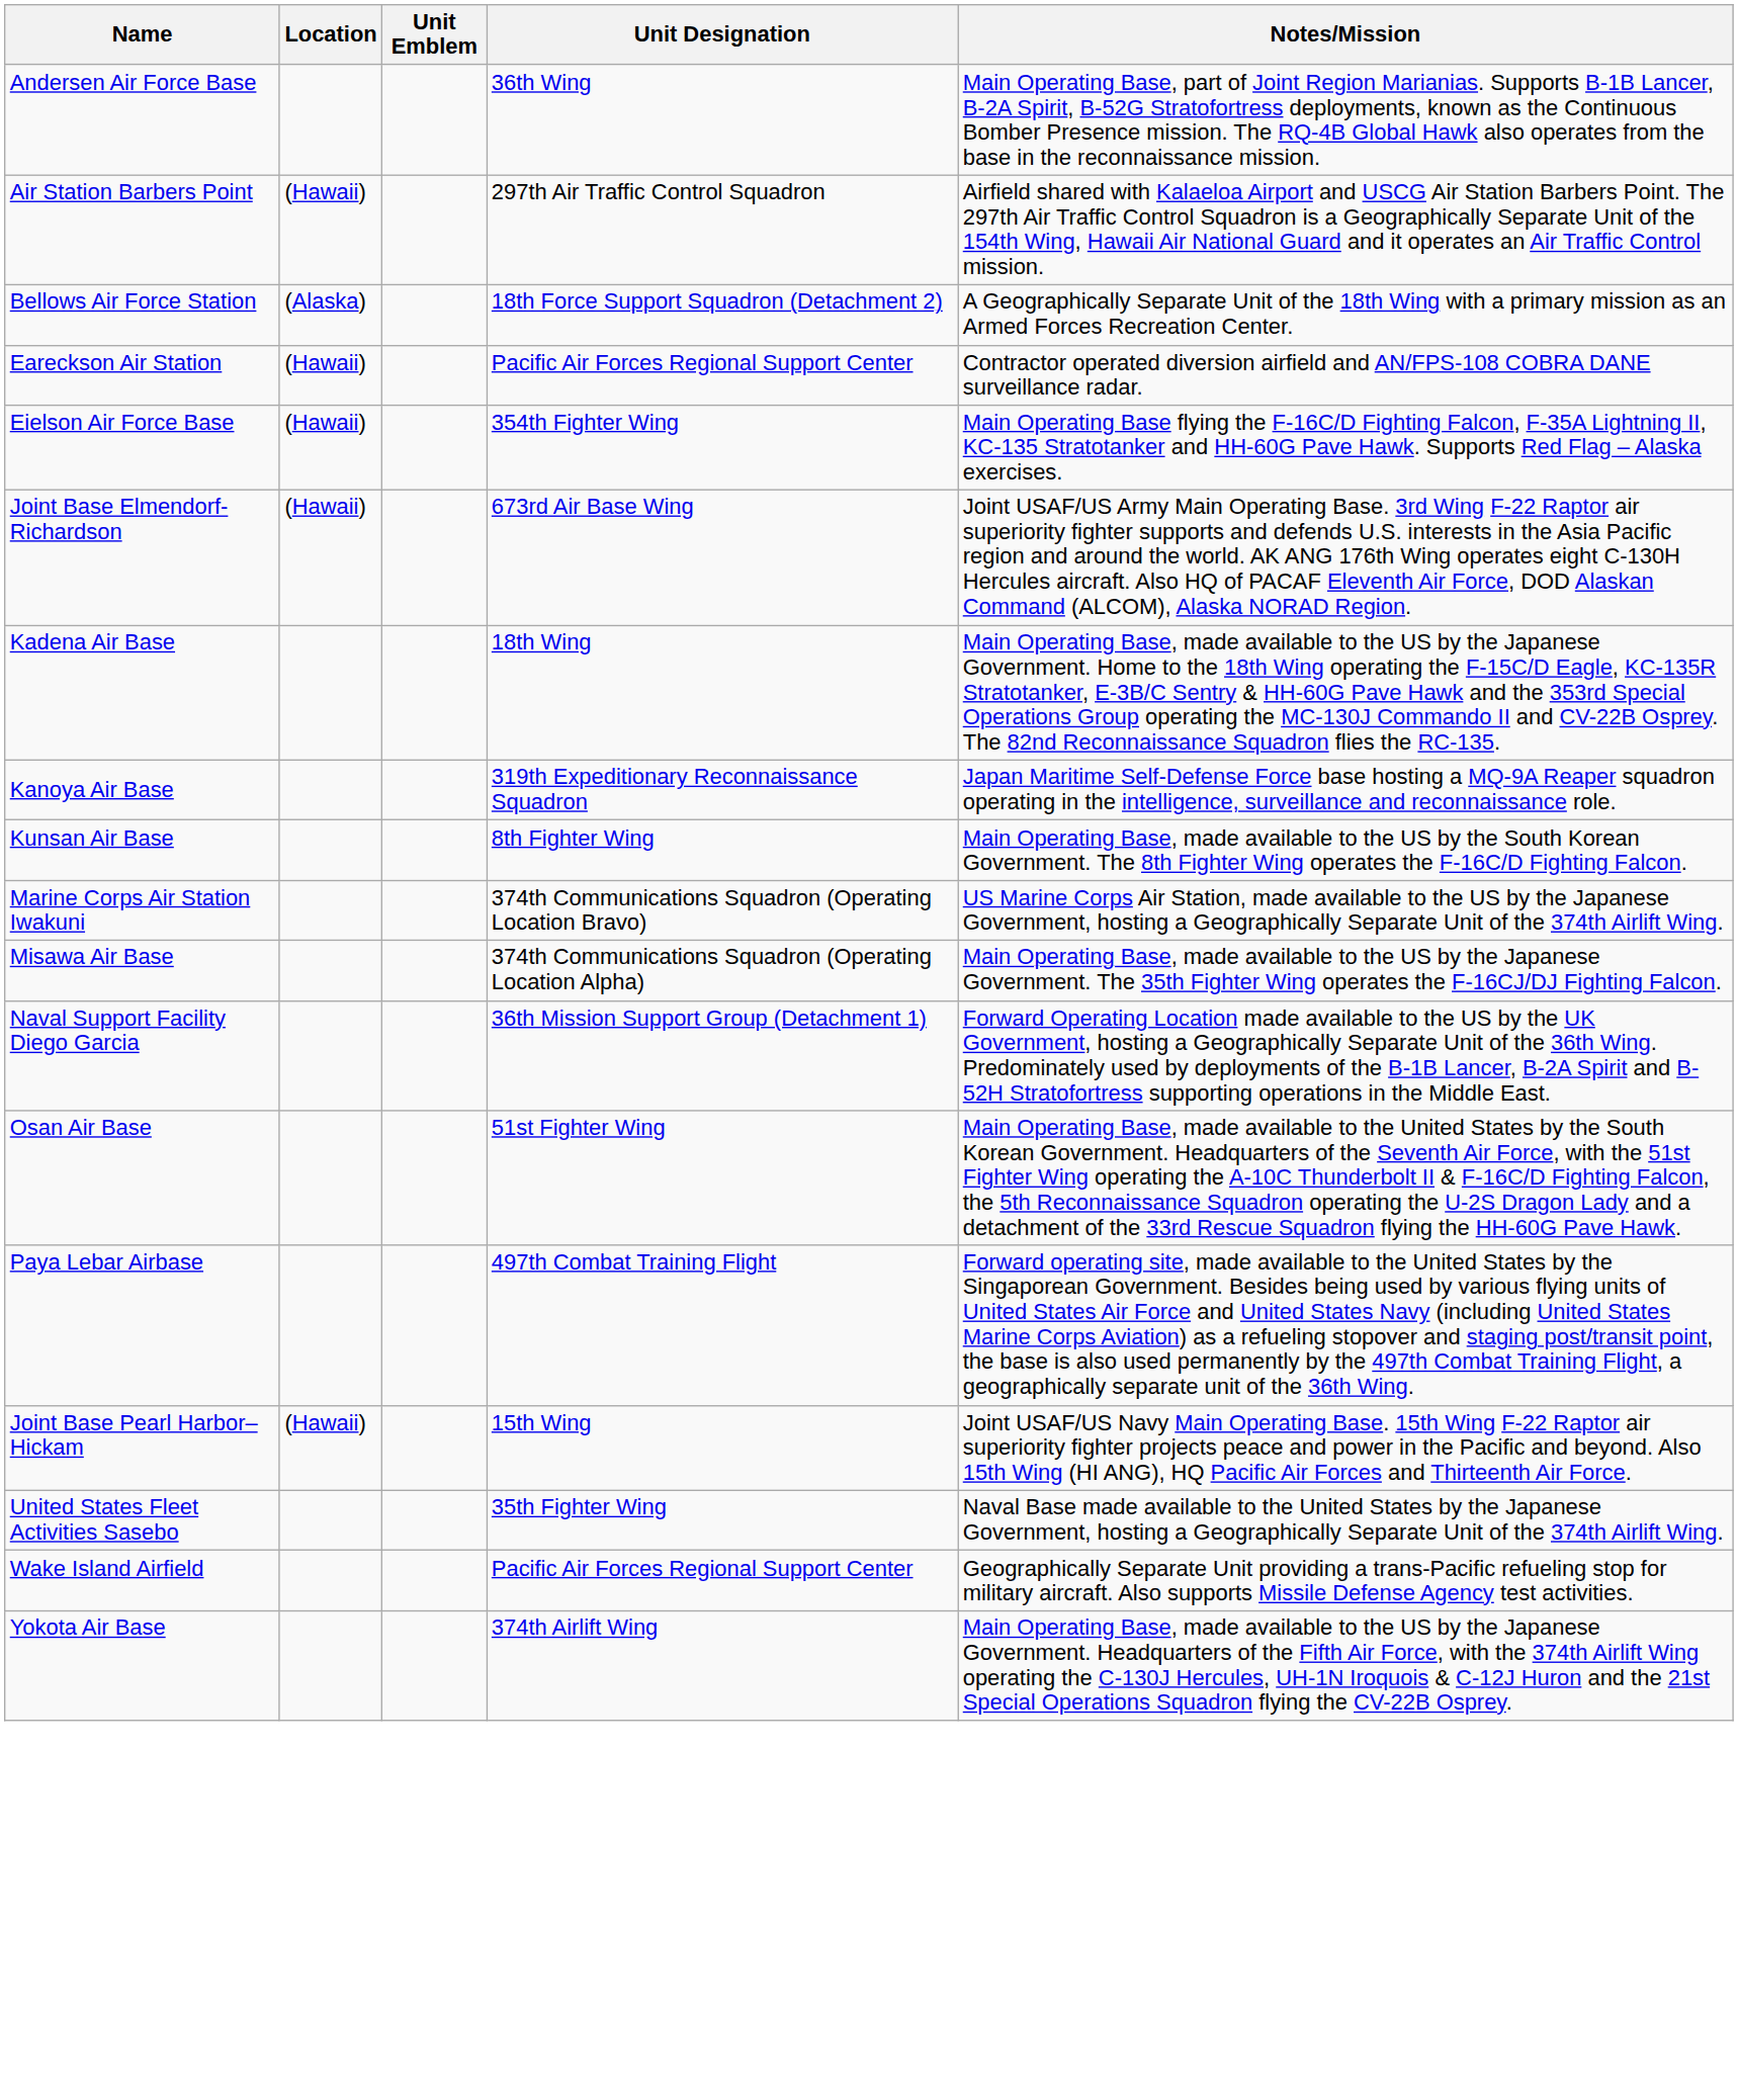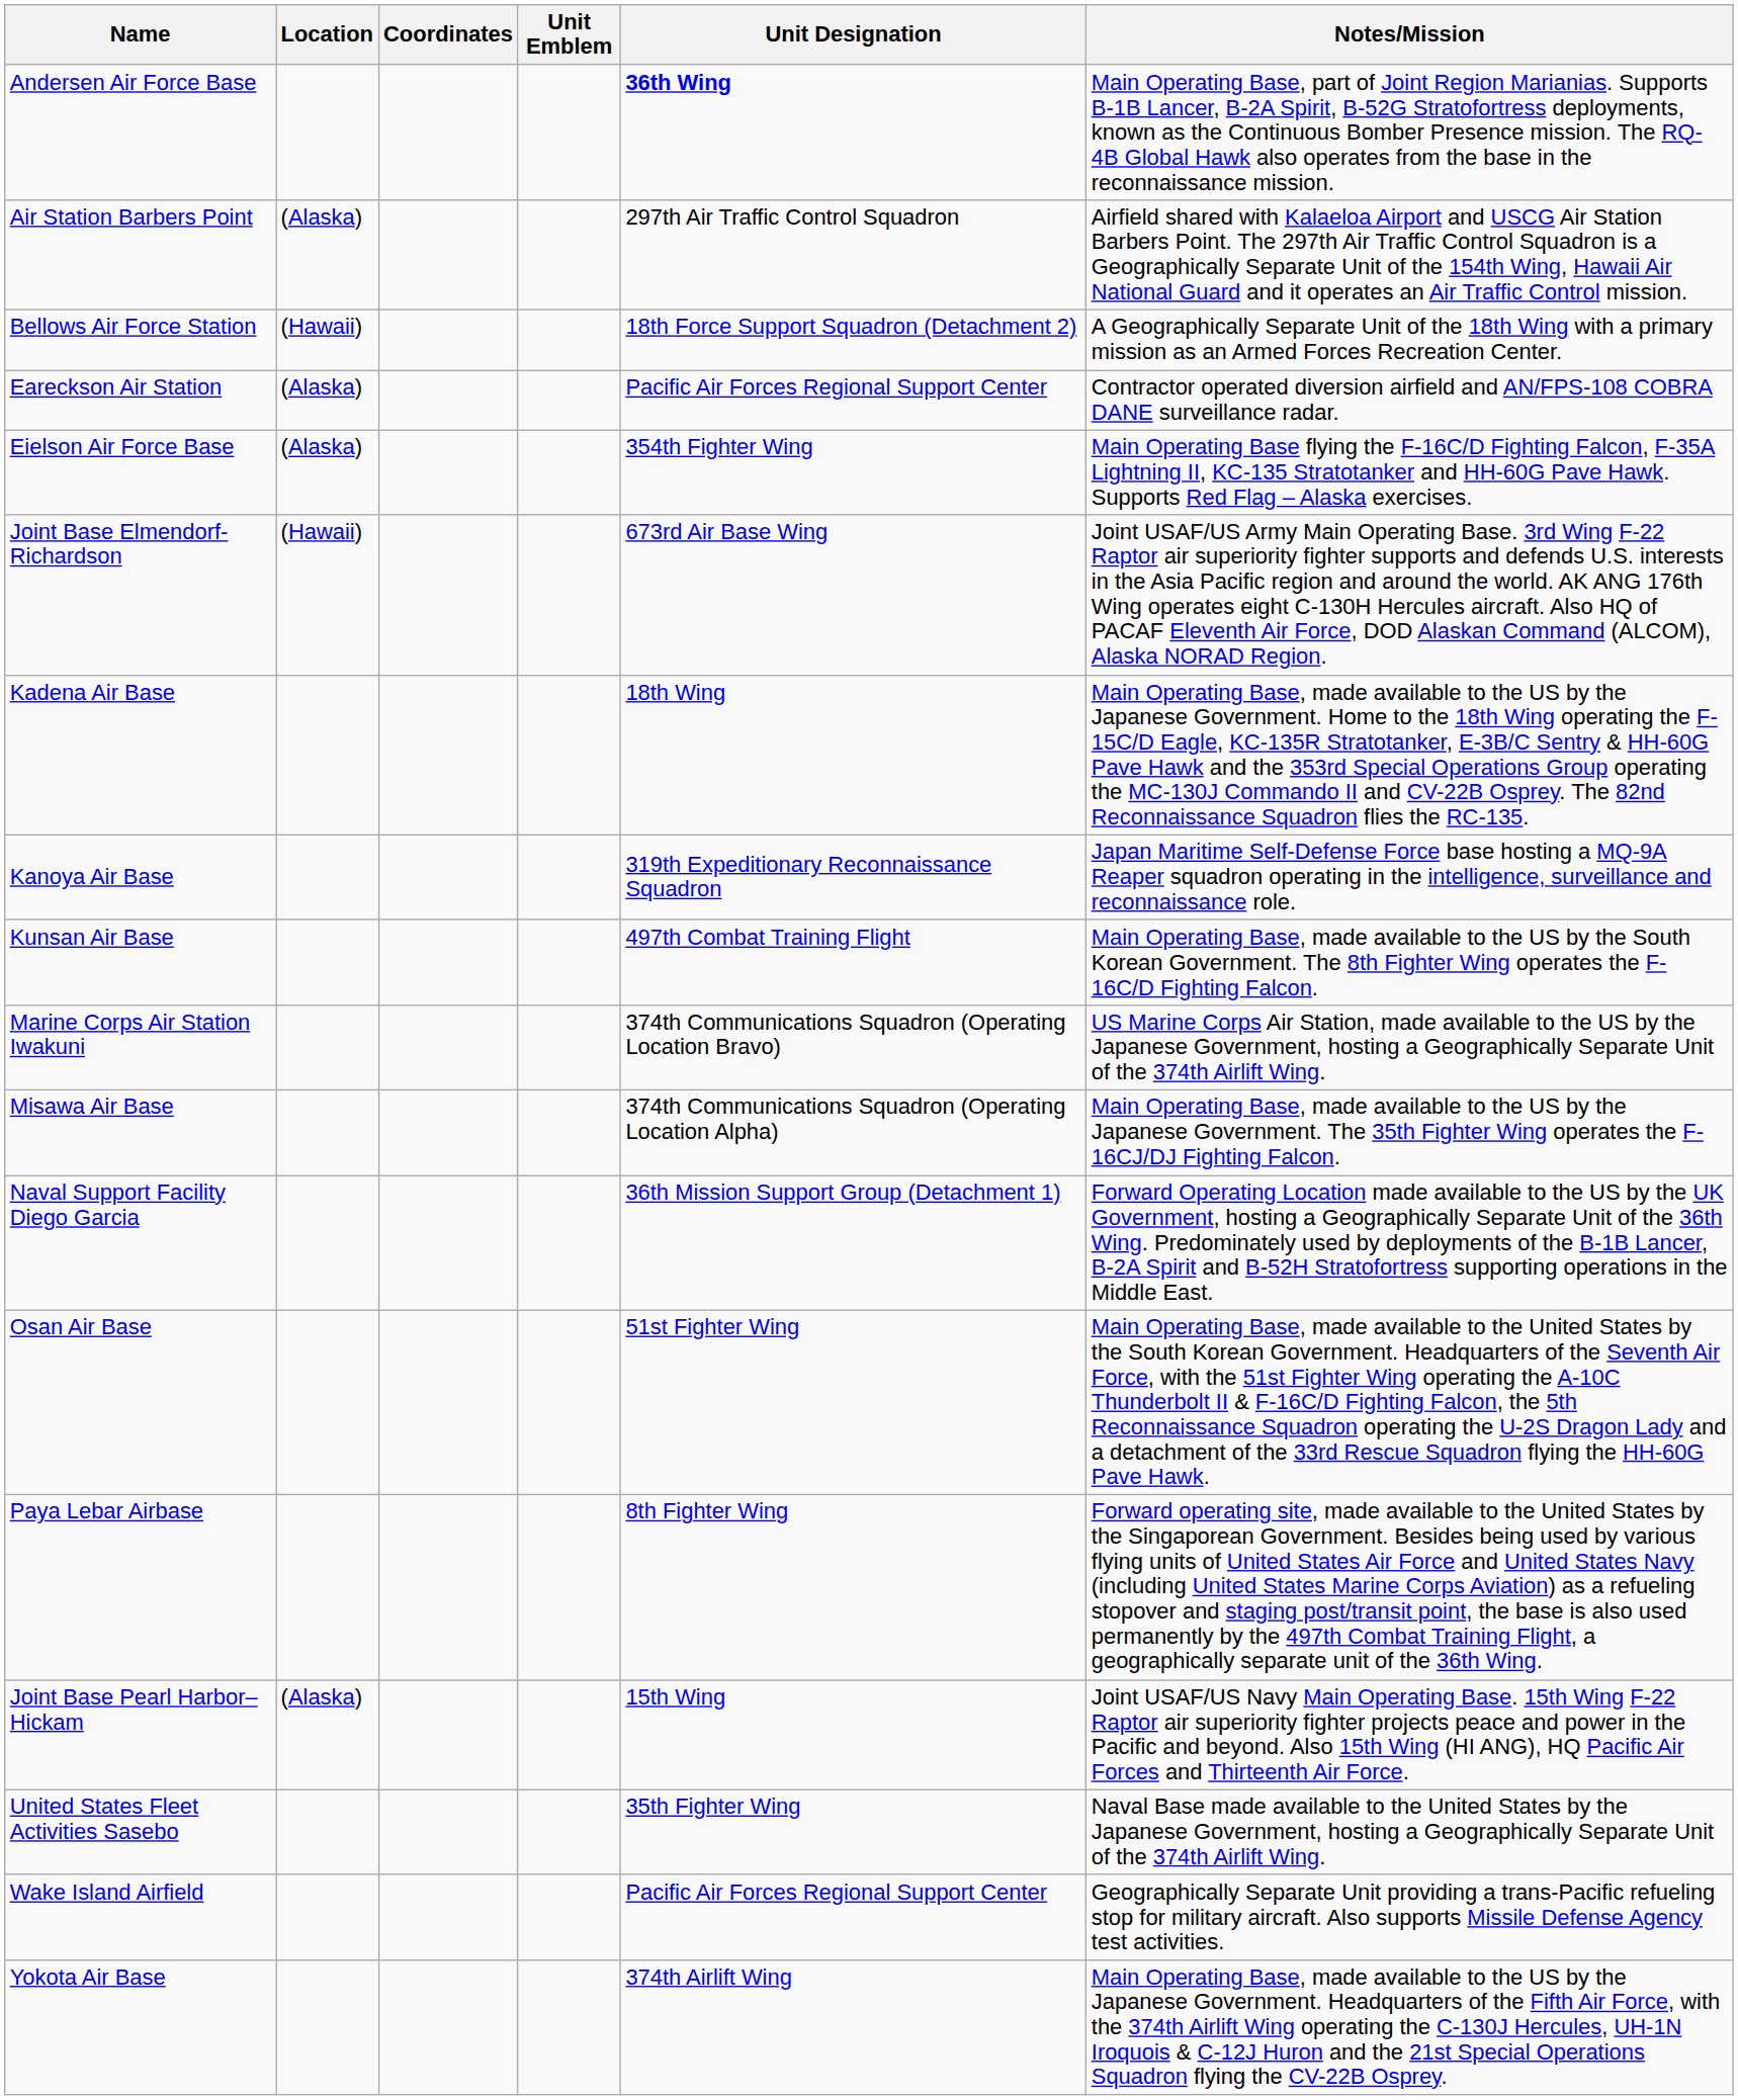+ column: Coordinates
Andersen Air Force Base | Unit Designation: normal -> bold
Air Station Barbers Point | Location: (Hawaii) -> (Alaska)
Bellows Air Force Station | Location: (Alaska) -> (Hawaii)
Eareckson Air Station | Location: (Hawaii) -> (Alaska)
Eielson Air Force Base | Location: (Hawaii) -> (Alaska)
Kunsan Air Base | Unit Designation: 8th Fighter Wing -> 497th Combat Training Flight
Paya Lebar Airbase | Unit Designation: 497th Combat Training Flight -> 8th Fighter Wing
Joint Base Pearl Harbor–Hickam | Location: (Hawaii) -> (Alaska)
